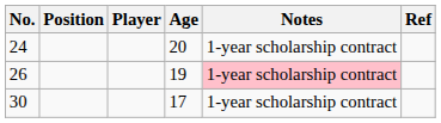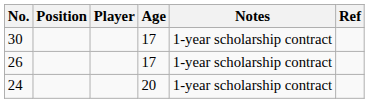rows swapped: 24 <-> 30
26 | Age: 19 -> 17
26 | Notes: pink background -> no background
